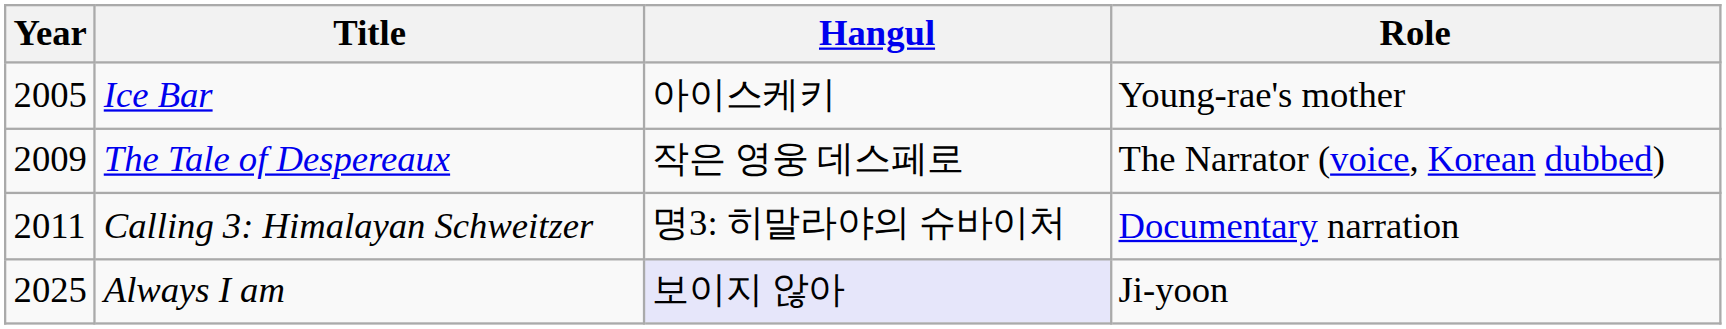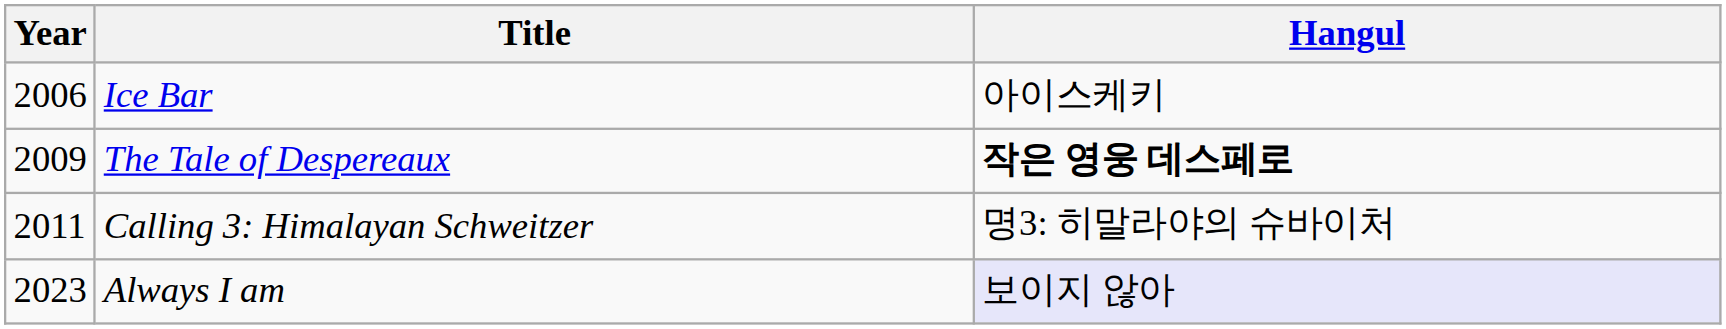- column: Role | Young-rae's mother | The Narrator (voice, Korean dubbed) | Documentary narration | Ji-yoon
Ice Bar | Year: 2005 -> 2006
The Tale of Despereaux | Hangul: normal -> bold
Always I am | Year: 2025 -> 2023
